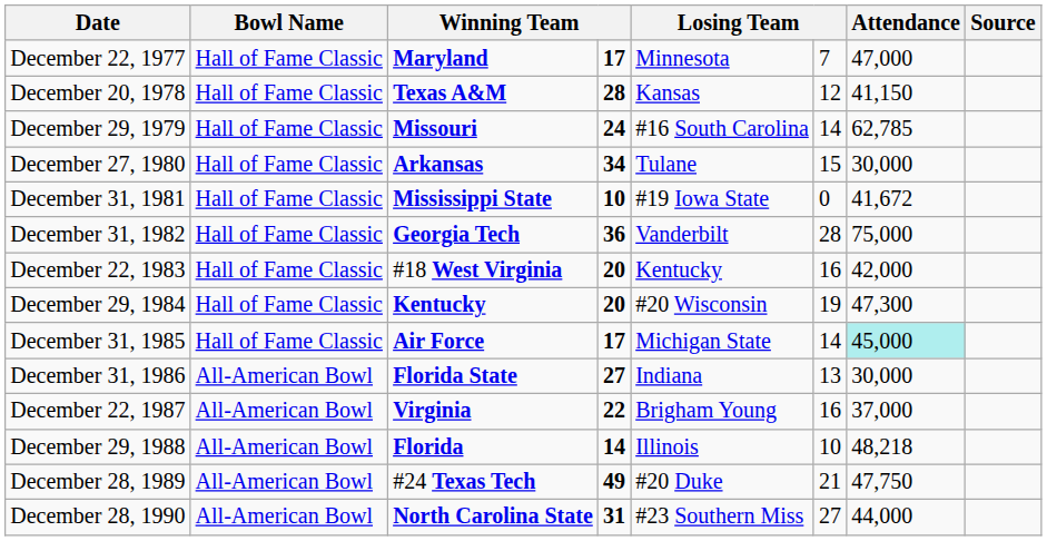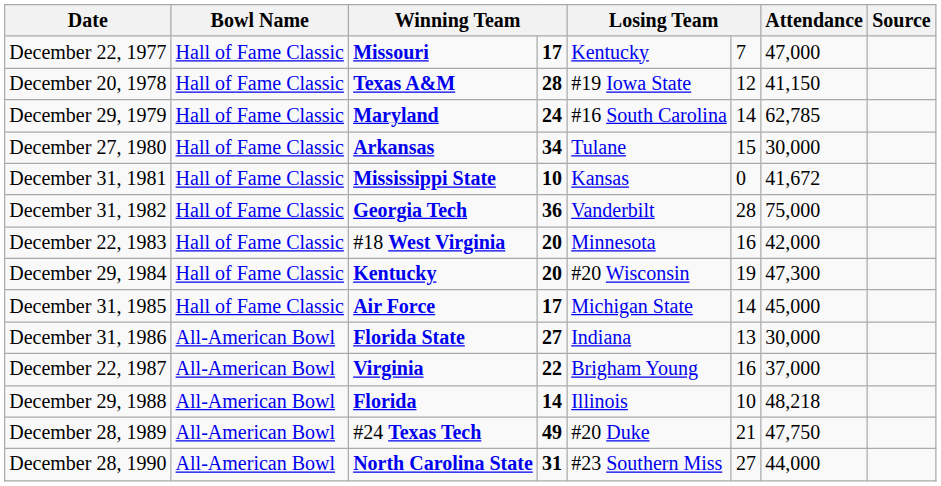December 22, 1977 | column 3: Maryland -> Missouri
December 22, 1977 | column 5: Minnesota -> Kentucky
December 20, 1978 | column 5: Kansas -> #19 Iowa State
December 29, 1979 | column 3: Missouri -> Maryland
December 31, 1981 | column 5: #19 Iowa State -> Kansas
December 22, 1983 | column 5: Kentucky -> Minnesota
December 31, 1985 | Attendance: paleturquoise background -> no background
